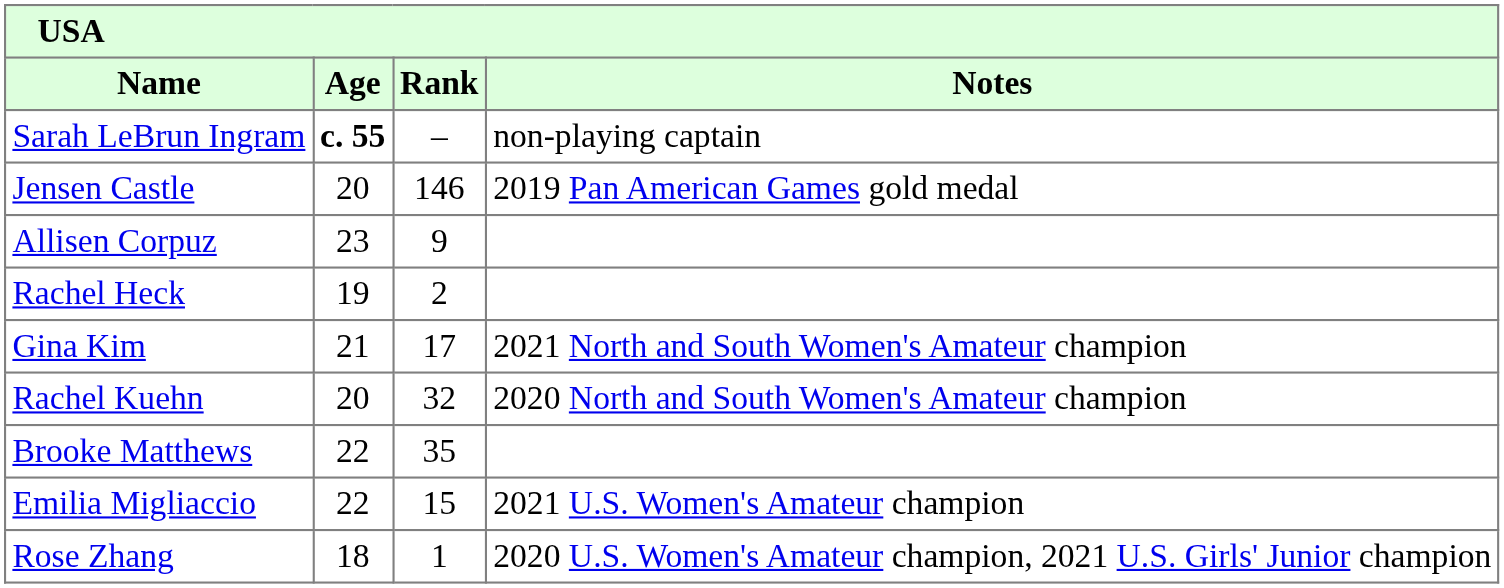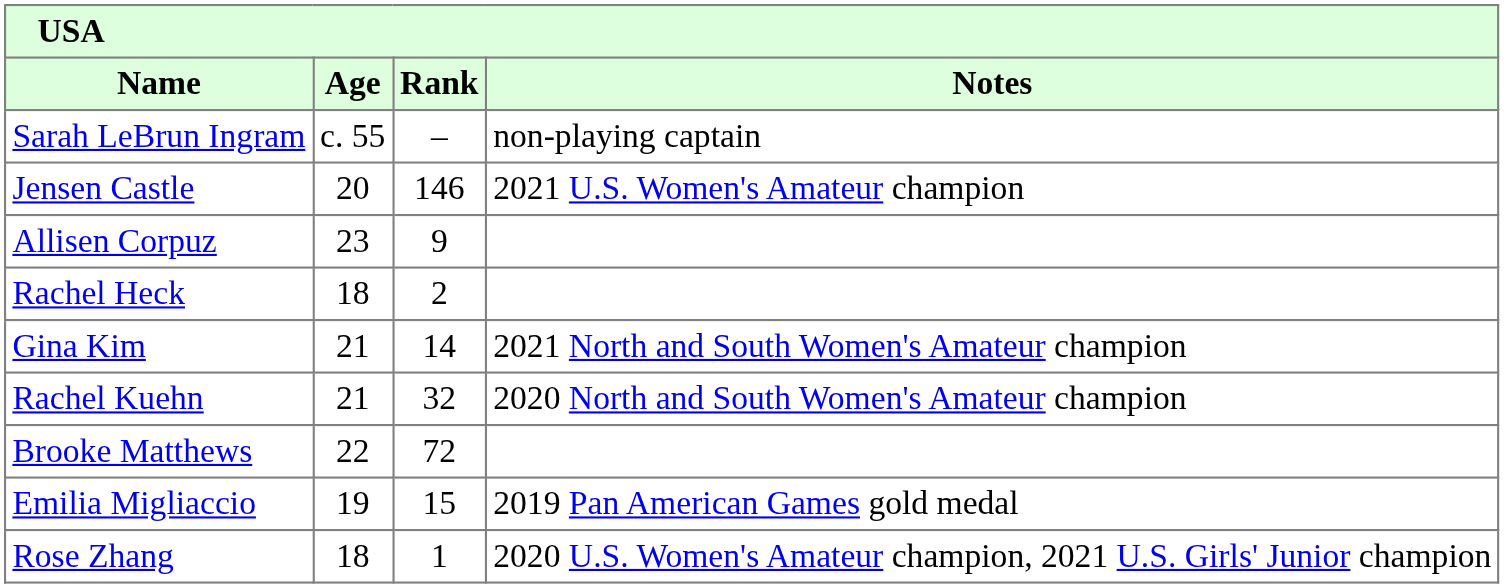Sarah LeBrun Ingram | Age: bold -> normal
Jensen Castle | Notes: 2019 Pan American Games gold medal -> 2021 U.S. Women's Amateur champion
Rachel Heck | Age: 19 -> 18
Gina Kim | Rank: 17 -> 14
Rachel Kuehn | Age: 20 -> 21
Brooke Matthews | Rank: 35 -> 72
Emilia Migliaccio | Age: 22 -> 19
Emilia Migliaccio | Notes: 2021 U.S. Women's Amateur champion -> 2019 Pan American Games gold medal
